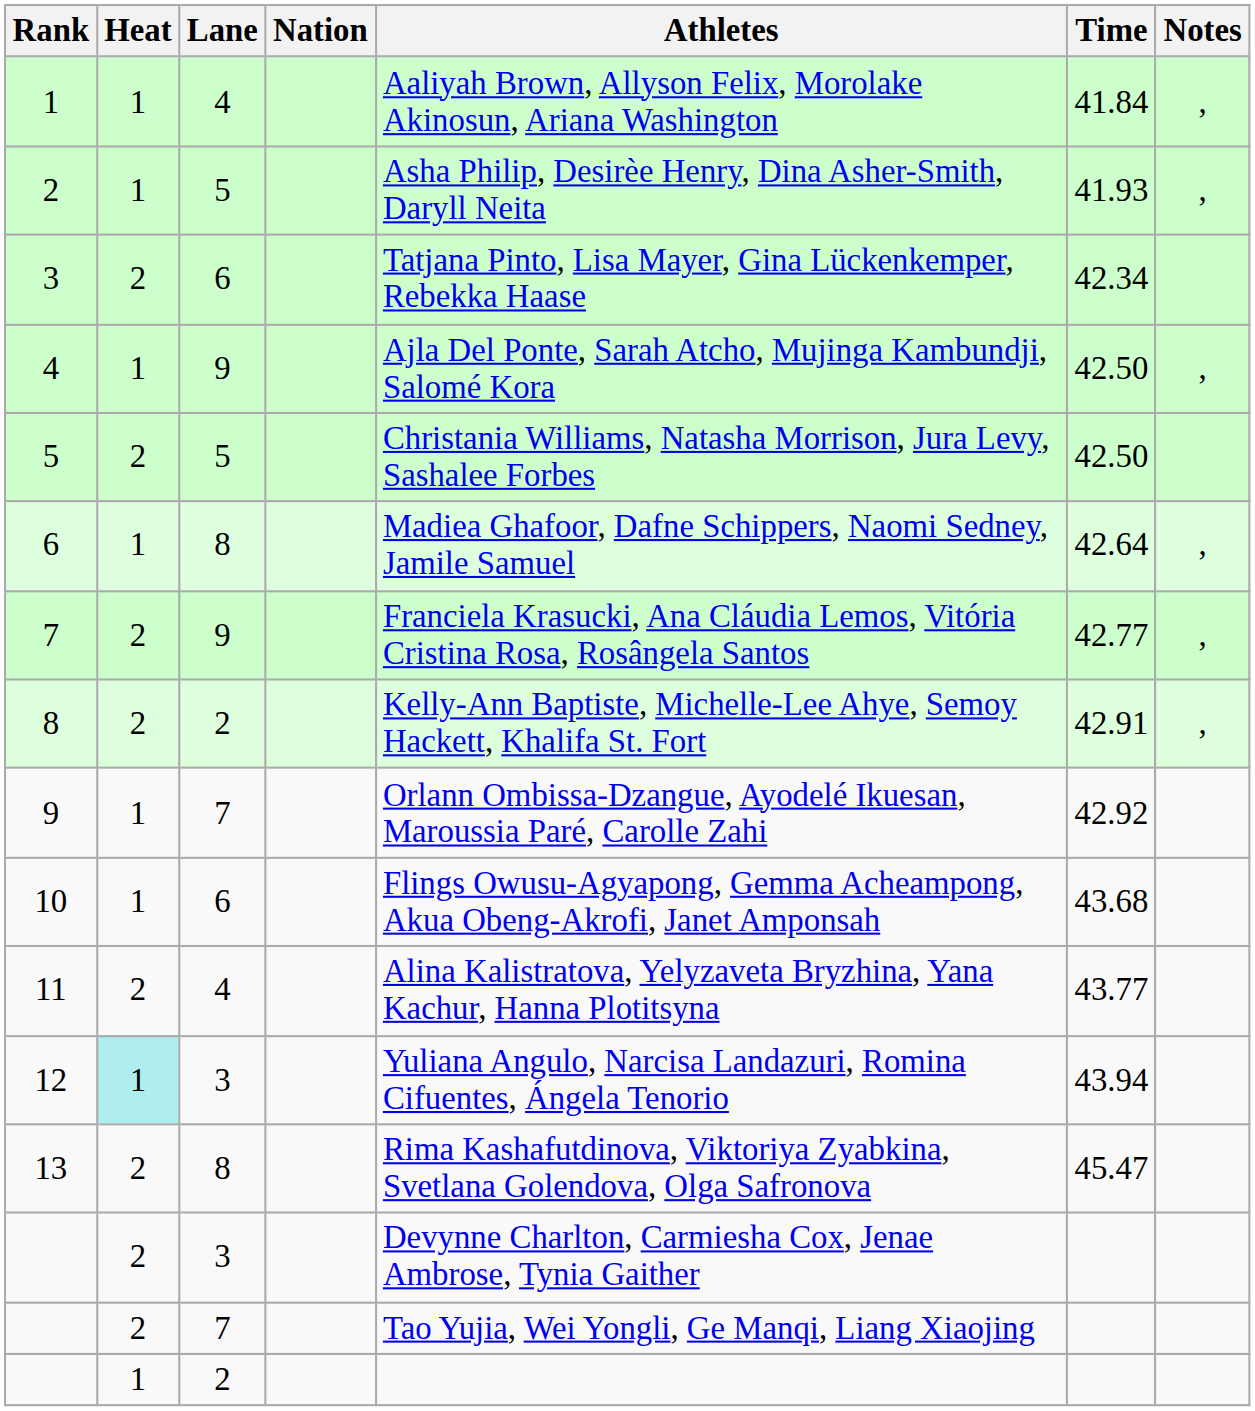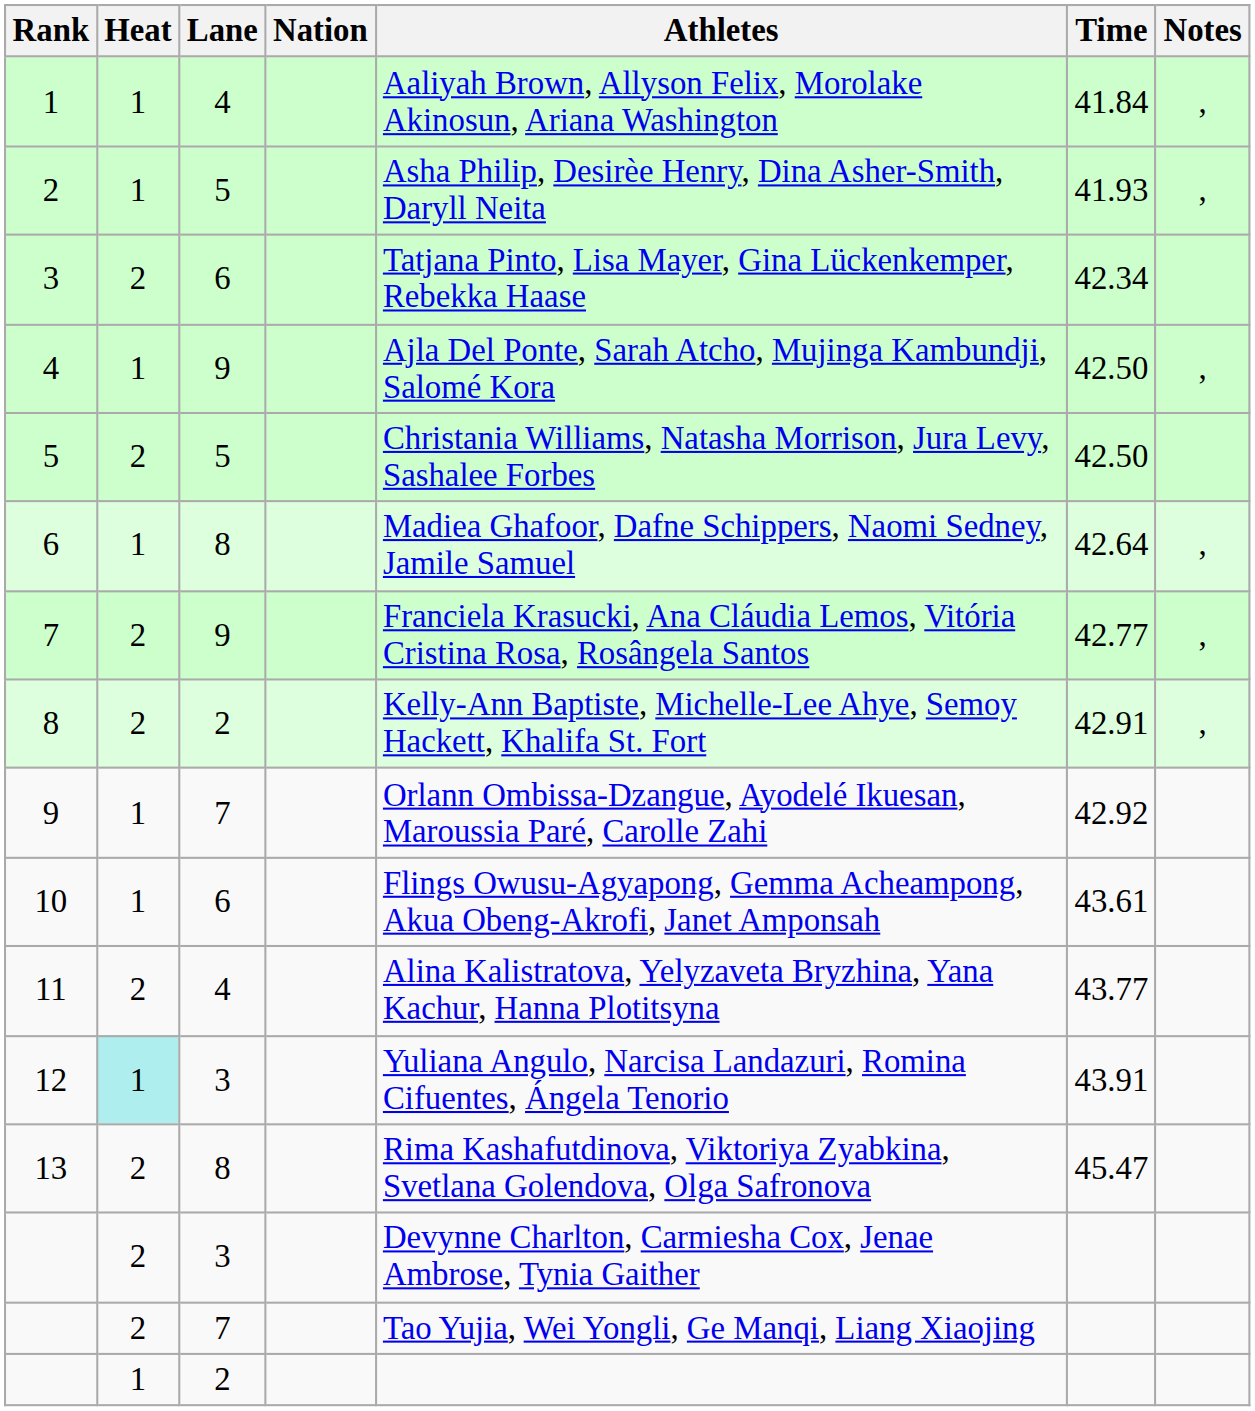10 | Time: 43.68 -> 43.61
12 | Time: 43.94 -> 43.91
